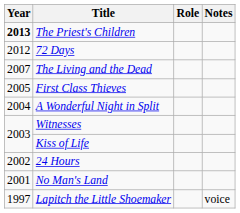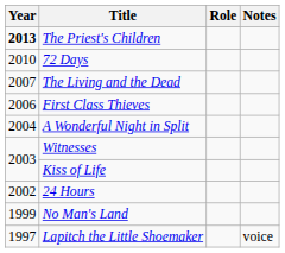72 Days | Year: 2012 -> 2010
First Class Thieves | Year: 2005 -> 2006
No Man's Land | Year: 2001 -> 1999
